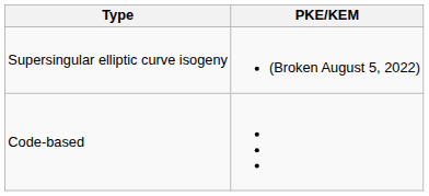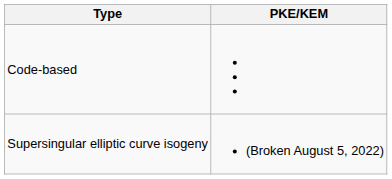rows swapped: Code-based <-> Supersingular elliptic curve isogeny
